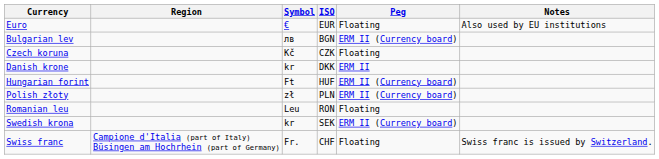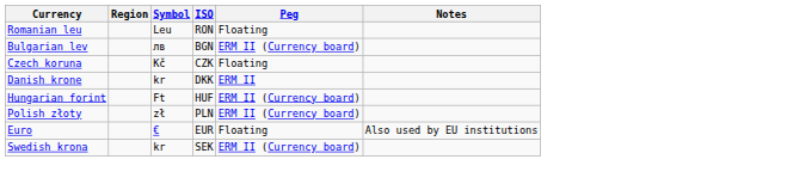rows swapped: Euro <-> Romanian leu
- row: Swiss franc | Campione d'Italia (part of Italy) Büsingen am Hochrhein (part of Germany) | Fr. | CHF | Floating | Swiss franc is issued by Switzerland.
